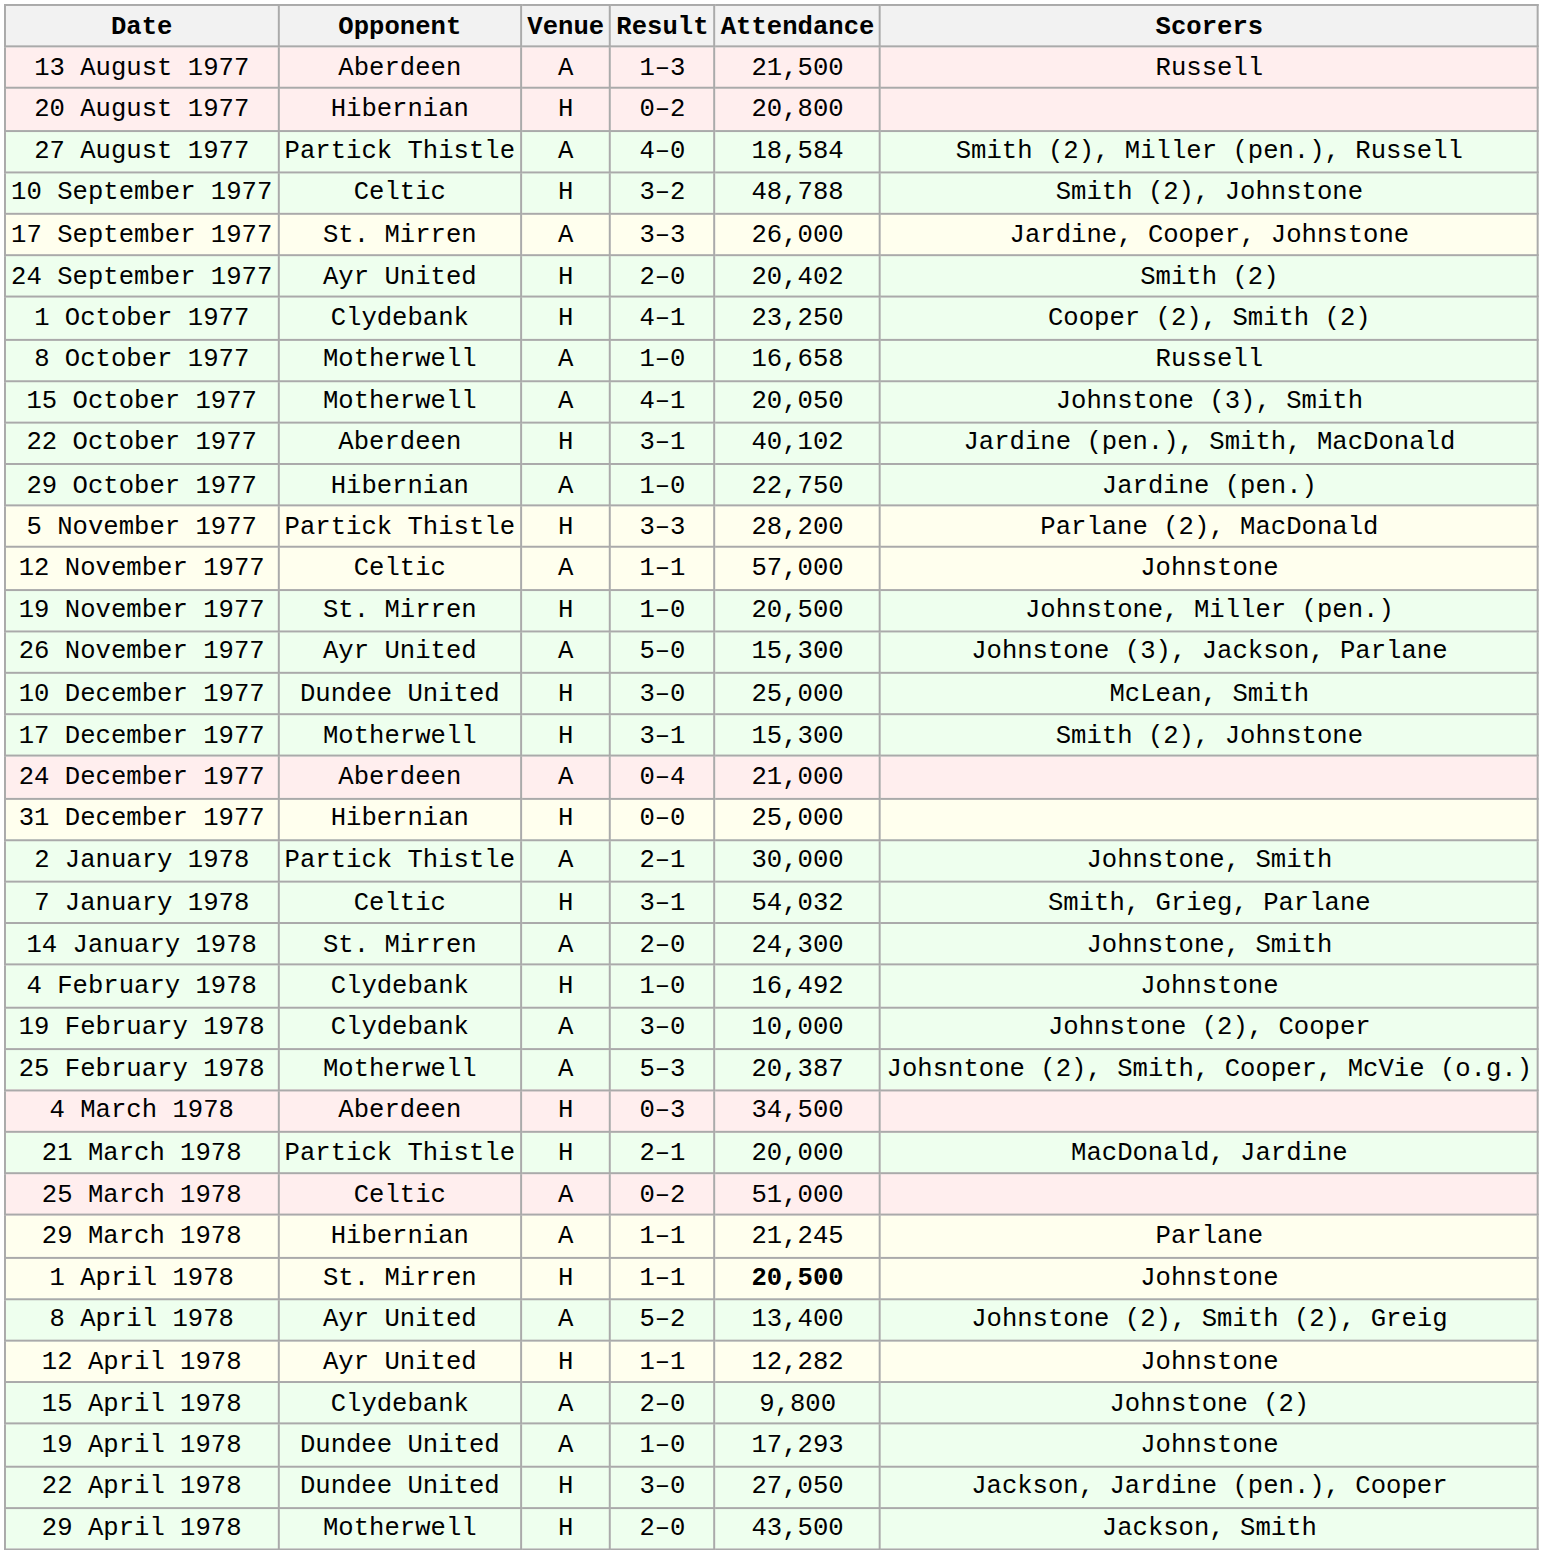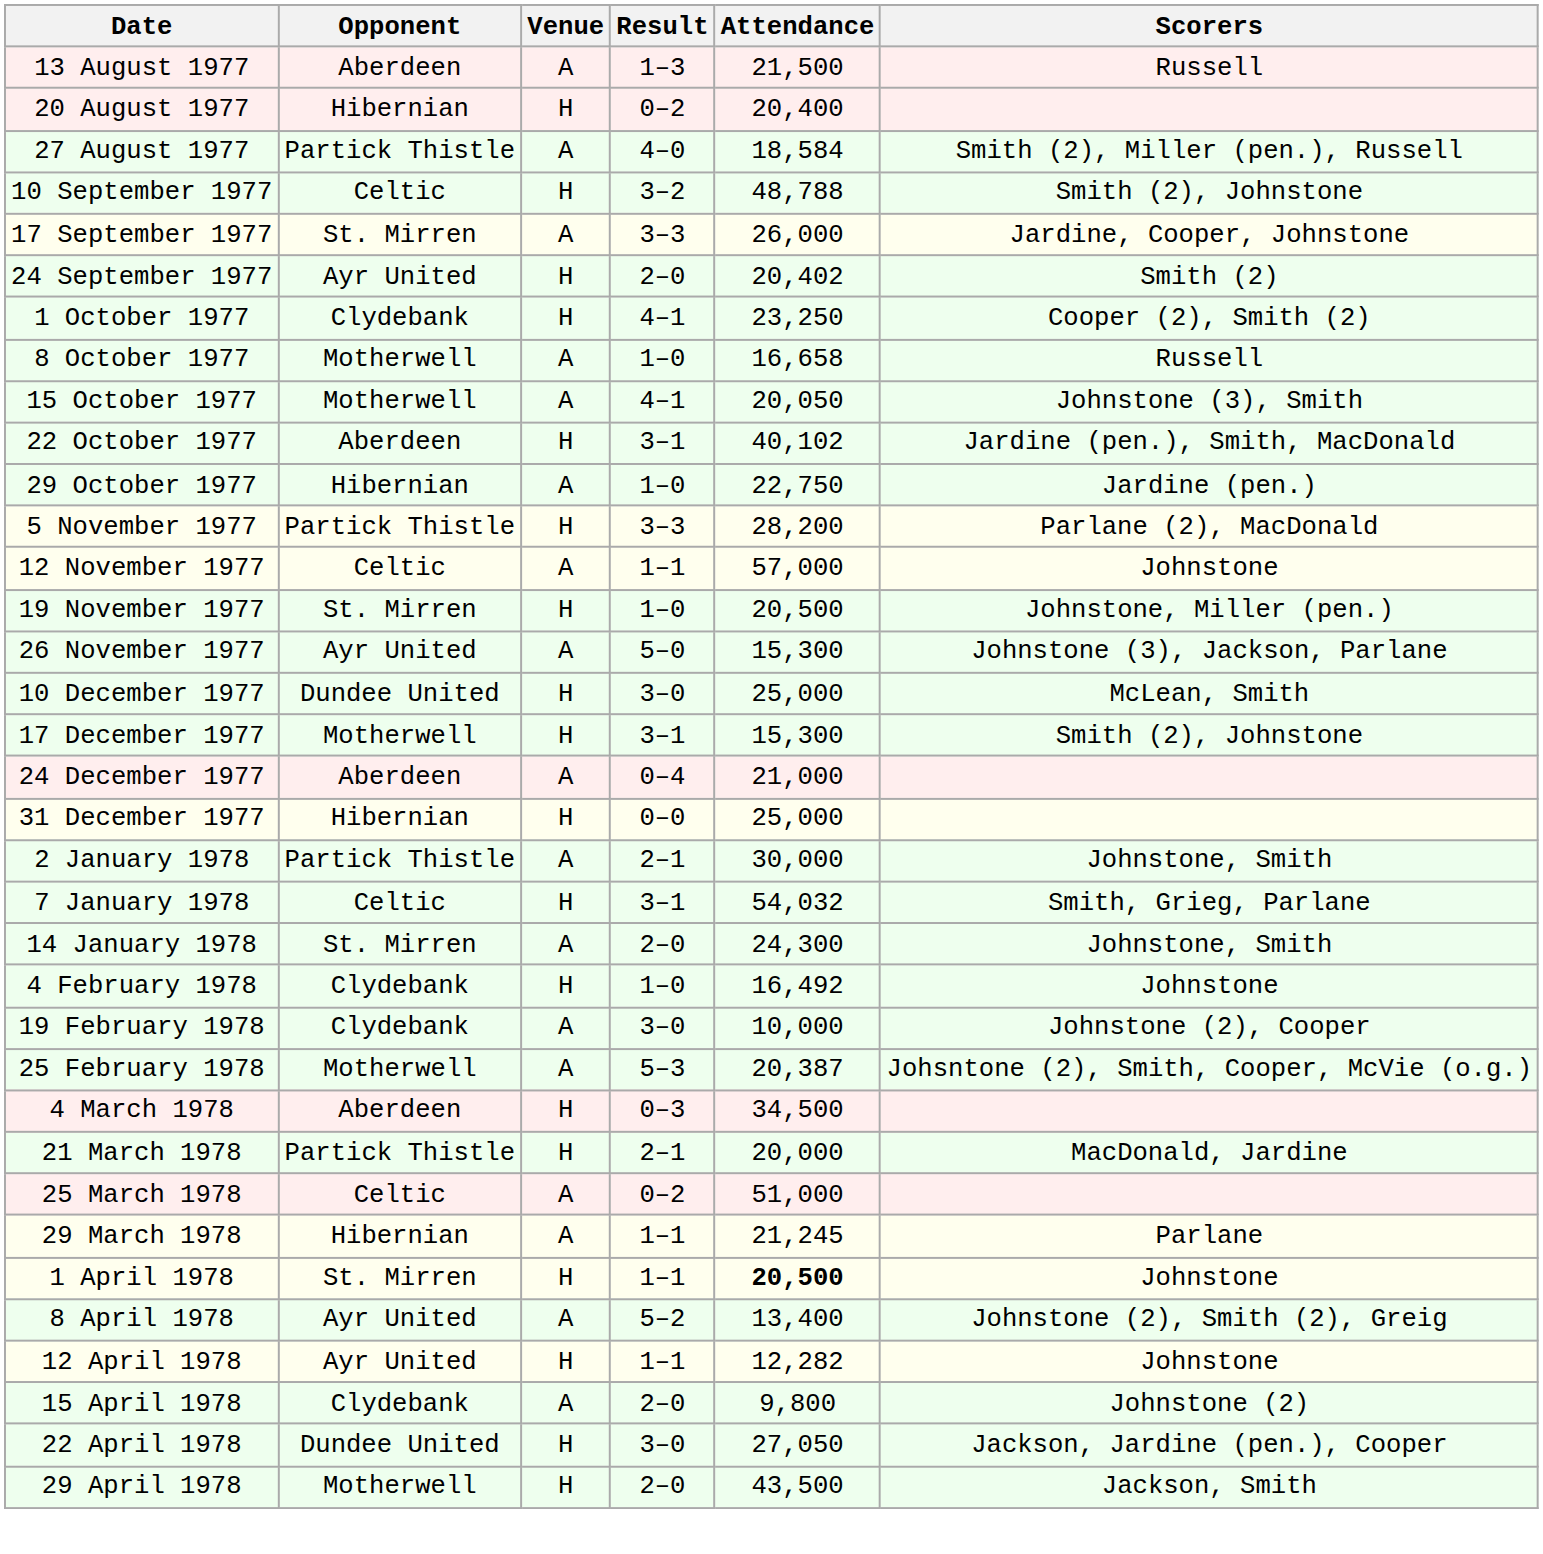20 August 1977 | Attendance: 20,800 -> 20,400
- row: 19 April 1978 | Dundee United | A | 1–0 | 17,293 | Johnstone
